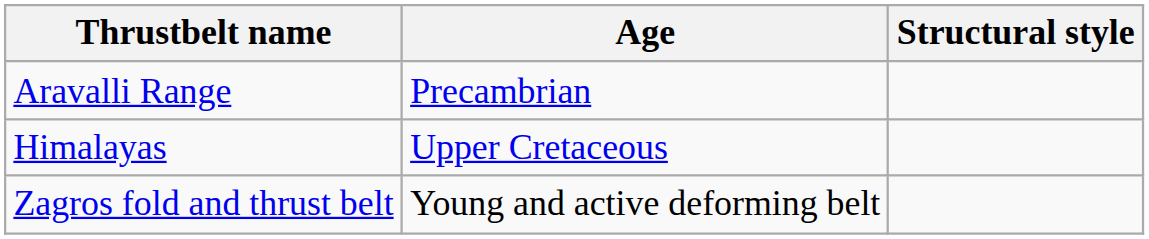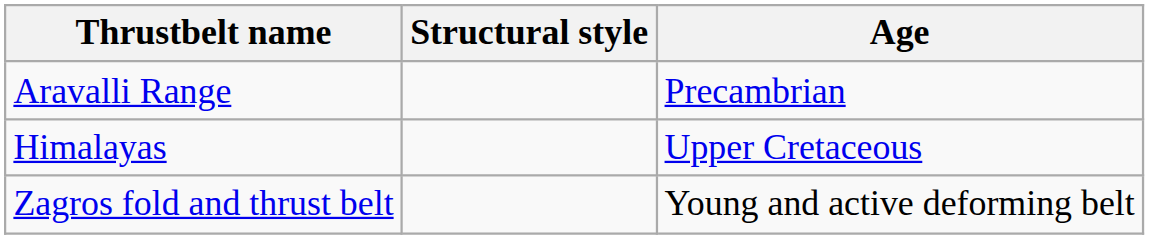columns swapped: Age <-> Structural style
